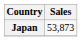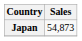Japan | Sales: 53,873 -> 54,873
